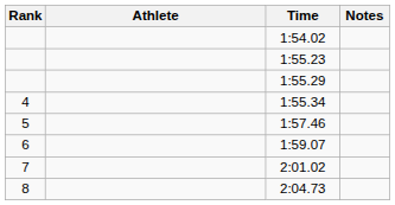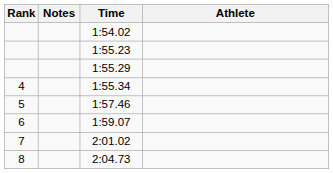columns swapped: Athlete <-> Notes
